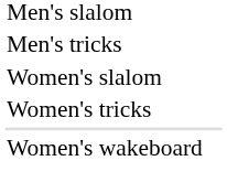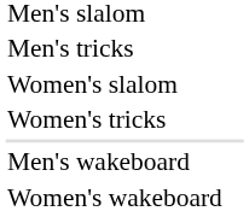+ row: Men's wakeboard
